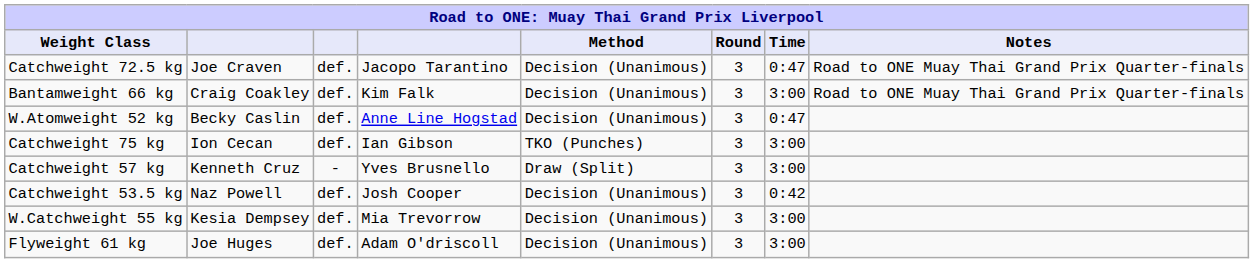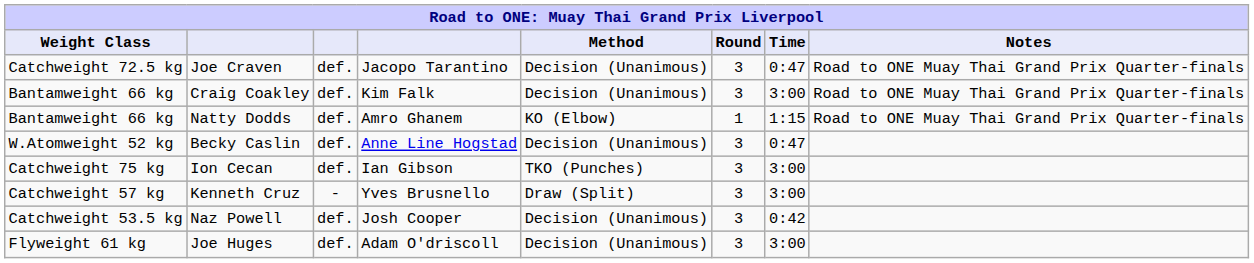+ row: Bantamweight 66 kg | Natty Dodds | def. | Amro Ghanem | KO (Elbow) | 1 | 1:15 | Road to ONE Muay Thai Grand Prix Quarter-finals
- row: W.Catchweight 55 kg | Kesia Dempsey | def. | Mia Trevorrow | Decision (Unanimous) | 3 | 3:00
